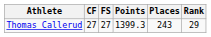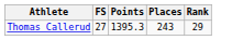- column: CF | 27
Thomas Callerud | Points: 1399.3 -> 1395.3
